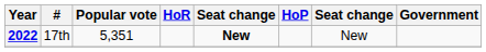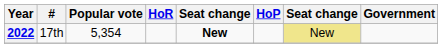2022 | Popular vote: 5,351 -> 5,354
2022 | column 7: no background -> khaki background
